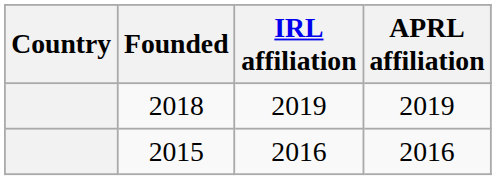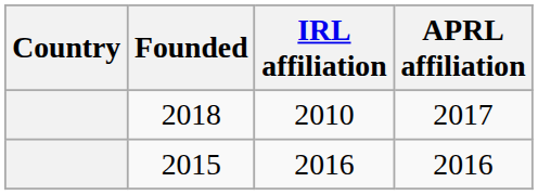2018 | IRL affiliation: 2019 -> 2010
2018 | APRL affiliation: 2019 -> 2017
